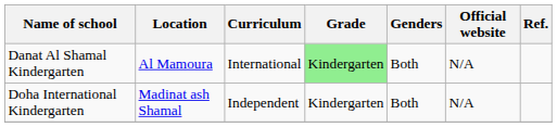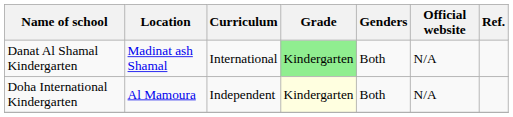Danat Al Shamal Kindergarten | Location: Al Mamoura -> Madinat ash Shamal
Doha International Kindergarten | Location: Madinat ash Shamal -> Al Mamoura
Doha International Kindergarten | Grade: no background -> lightyellow background
